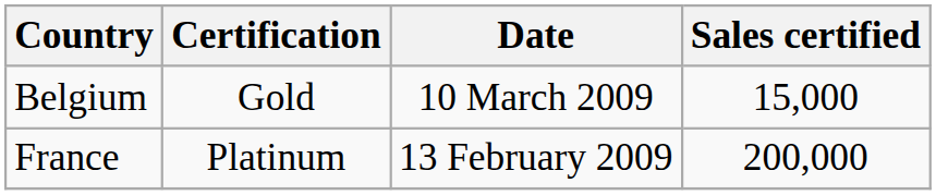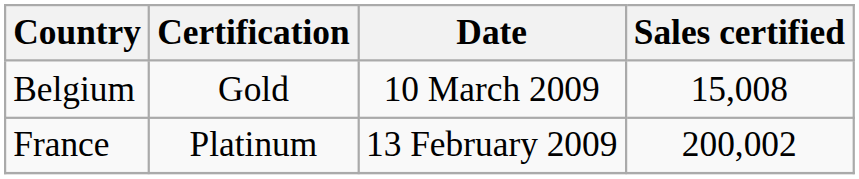Belgium | Sales certified: 15,000 -> 15,008
France | Sales certified: 200,000 -> 200,002
